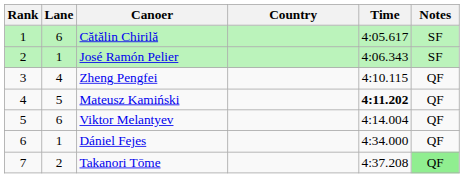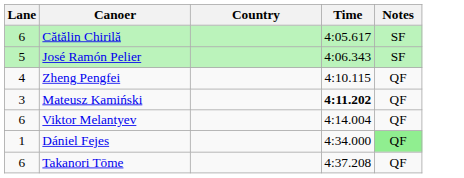- column: Rank | 1 | 2 | 3 | 4 | 5 | 6 | 7
José Ramón Pelier | Lane: 1 -> 5
Mateusz Kamiński | Lane: 5 -> 3
Dániel Fejes | Notes: no background -> lightgreen background
Takanori Tōme | Lane: 2 -> 6
Takanori Tōme | Notes: lightgreen background -> no background
